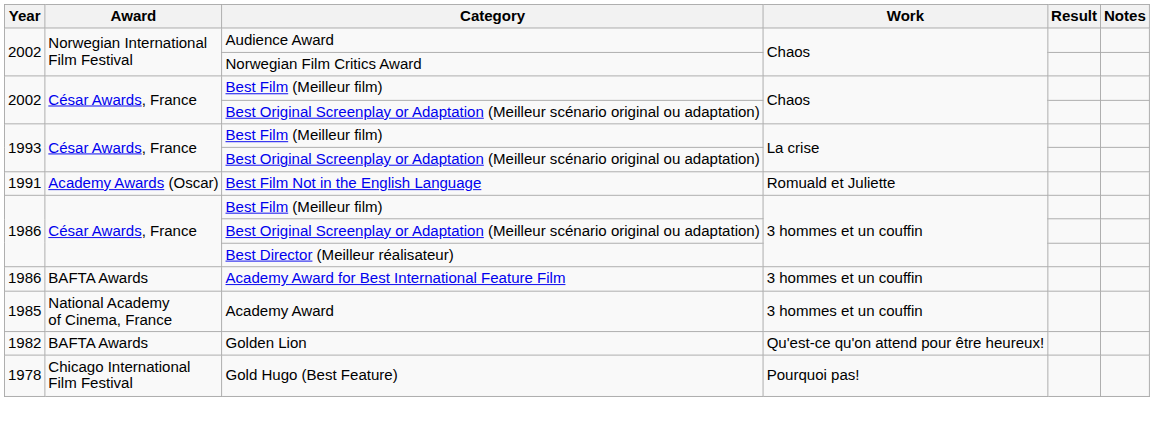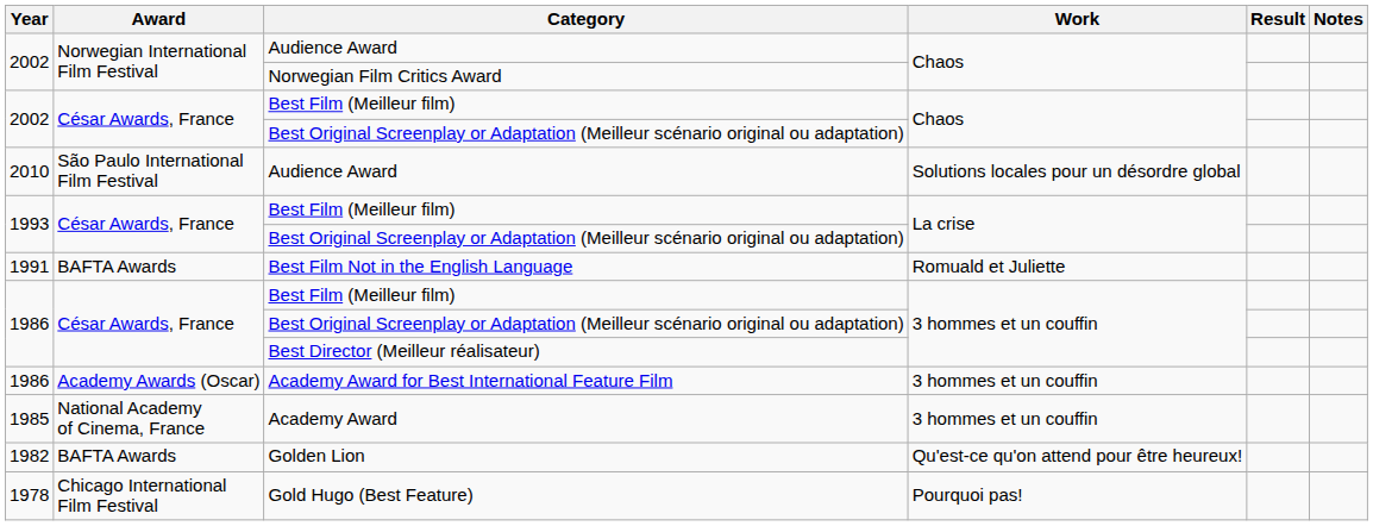+ row: 2010 | São Paulo International Film Festival | Audience Award | Solutions locales pour un désordre global
Best Film Not in the English Language | Award: Academy Awards (Oscar) -> BAFTA Awards
Academy Award for Best International Feature Film | Award: BAFTA Awards -> Academy Awards (Oscar)
